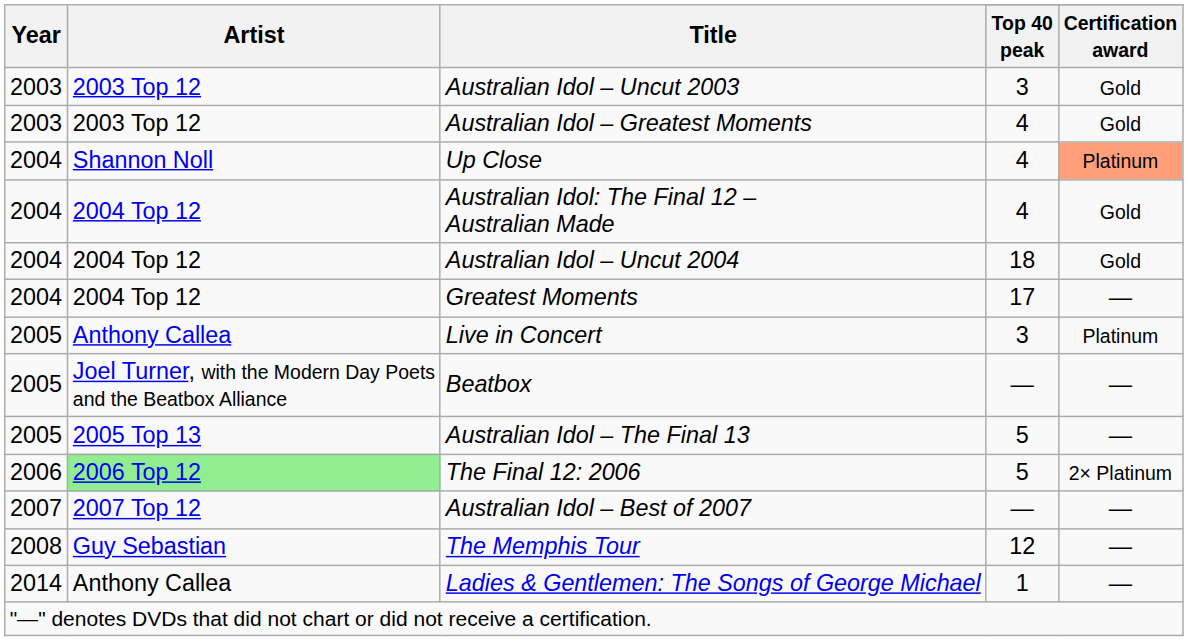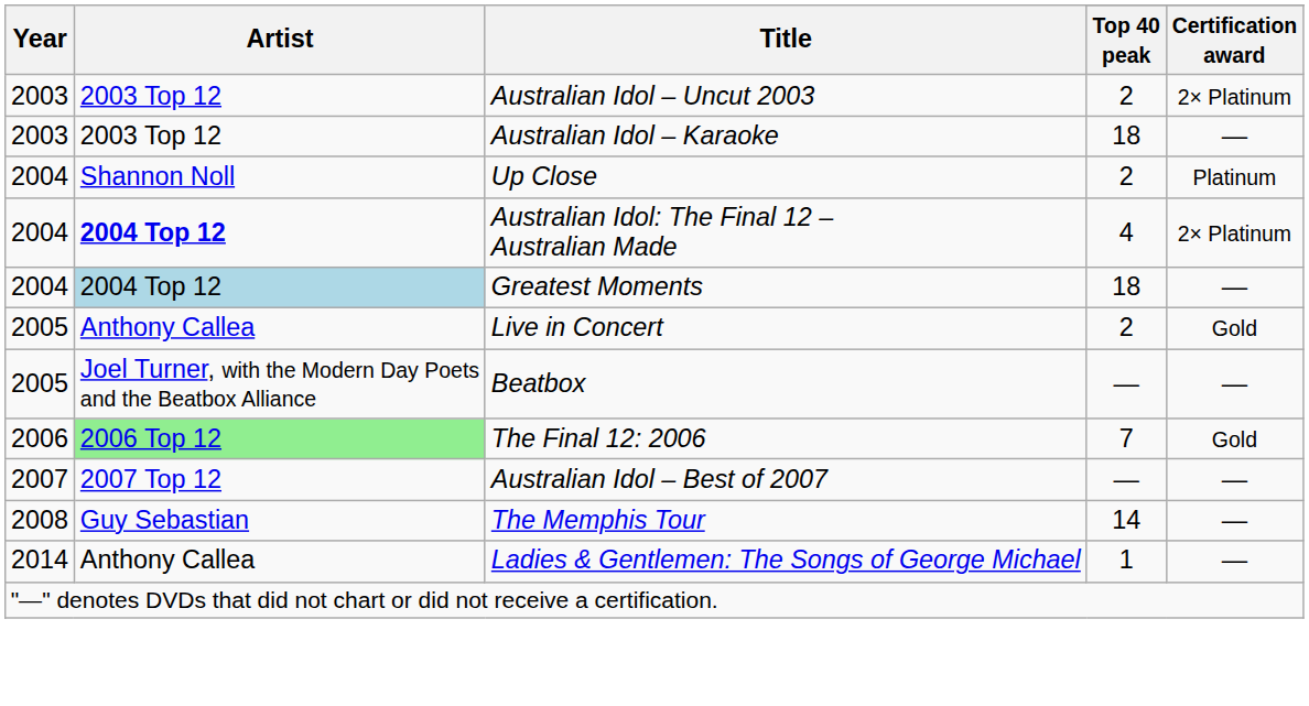Australian Idol – Uncut 2003 | Top 40 peak: 3 -> 2
Australian Idol – Uncut 2003 | Certification award: Gold -> 2× Platinum
+ row: 2003 | 2003 Top 12 | Australian Idol – Karaoke | 18 | —
- row: 2003 | 2003 Top 12 | Australian Idol – Greatest Moments | 4 | Gold
Up Close | Top 40 peak: 4 -> 2
Up Close | Certification award: lightsalmon background -> no background
Australian Idol: The Final 12 – Australian Made | Artist: normal -> bold
Australian Idol: The Final 12 – Australian Made | Certification award: Gold -> 2× Platinum
- row: 2004 | 2004 Top 12 | Australian Idol – Uncut 2004 | 18 | Gold
Greatest Moments | Artist: no background -> lightblue background
Greatest Moments | Top 40 peak: 17 -> 18
Live in Concert | Top 40 peak: 3 -> 2
Live in Concert | Certification award: Platinum -> Gold
- row: 2005 | 2005 Top 13 | Australian Idol – The Final 13 | 5 | —
The Final 12: 2006 | Top 40 peak: 5 -> 7
The Final 12: 2006 | Certification award: 2× Platinum -> Gold
The Memphis Tour | Top 40 peak: 12 -> 14
